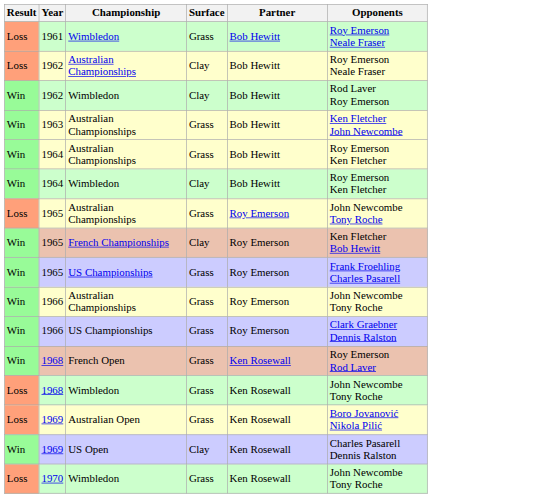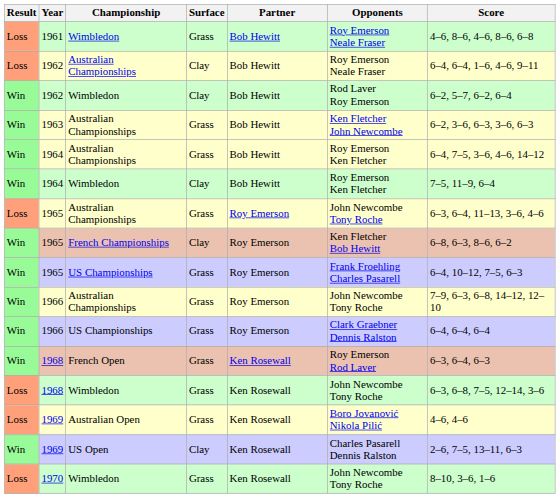+ column: Score | 4–6, 8–6, 4–6, 8–6, 6–8 | 6–4, 6–4, 1–6, 4–6, 9–11 | 6–2, 5–7, 6–2, 6–4 | 6–2, 3–6, 6–3, 3–6, 6–3 | 6–4, 7–5, 3–6, 4–6, 14–12 | 7–5, 11–9, 6–4 | 6–3, 6–4, 11–13, 3–6, 4–6 | 6–8, 6–3, 8–6, 6–2 | 6–4, 10–12, 7–5, 6–3 | 7–9, 6–3, 6–8, 14–12, 12–10 | 6–4, 6–4, 6–4 | 6–3, 6–4, 6–3 | 6–3, 6–8, 7–5, 12–14, 3–6 | 4–6, 4–6 | 2–6, 7–5, 13–11, 6–3 | 8–10, 3–6, 1–6
